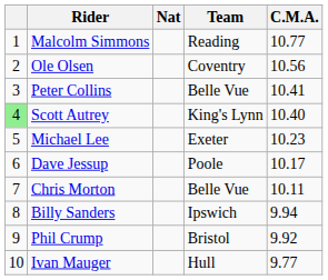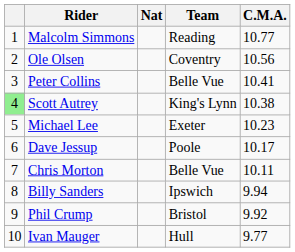Scott Autrey | C.M.A.: 10.40 -> 10.38
